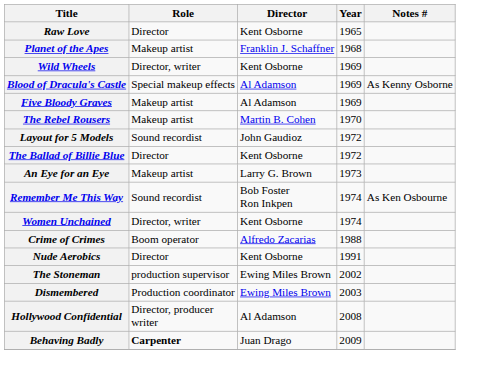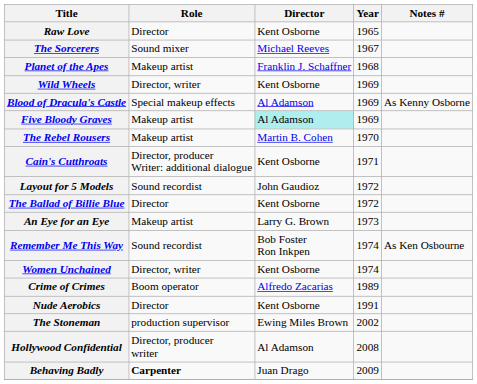+ row: The Sorcerers | Sound mixer | Michael Reeves | 1967
Five Bloody Graves | Director: no background -> paleturquoise background
+ row: Cain's Cutthroats | Director, producer Writer: additional dialogue | Kent Osborne | 1971
Crime of Crimes | Year: 1988 -> 1989
- row: Dismembered | Production coordinator | Ewing Miles Brown | 2003
